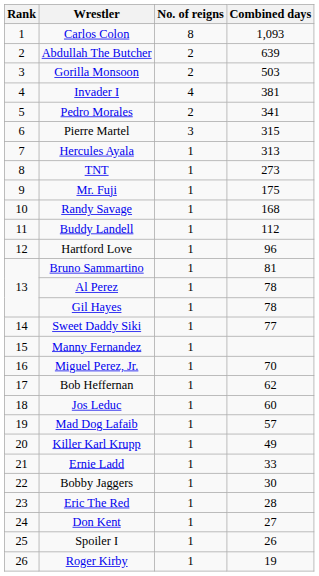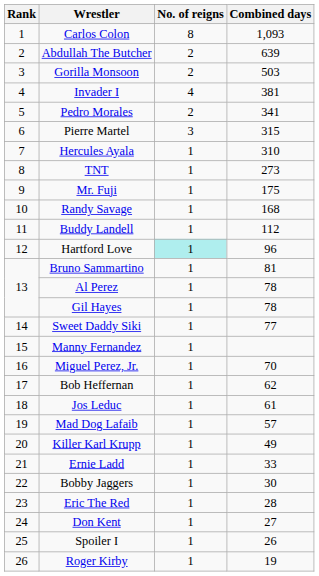Hercules Ayala | Combined days: 313 -> 310
Hartford Love | No. of reigns: no background -> paleturquoise background
Jos Leduc | Combined days: 60 -> 61
